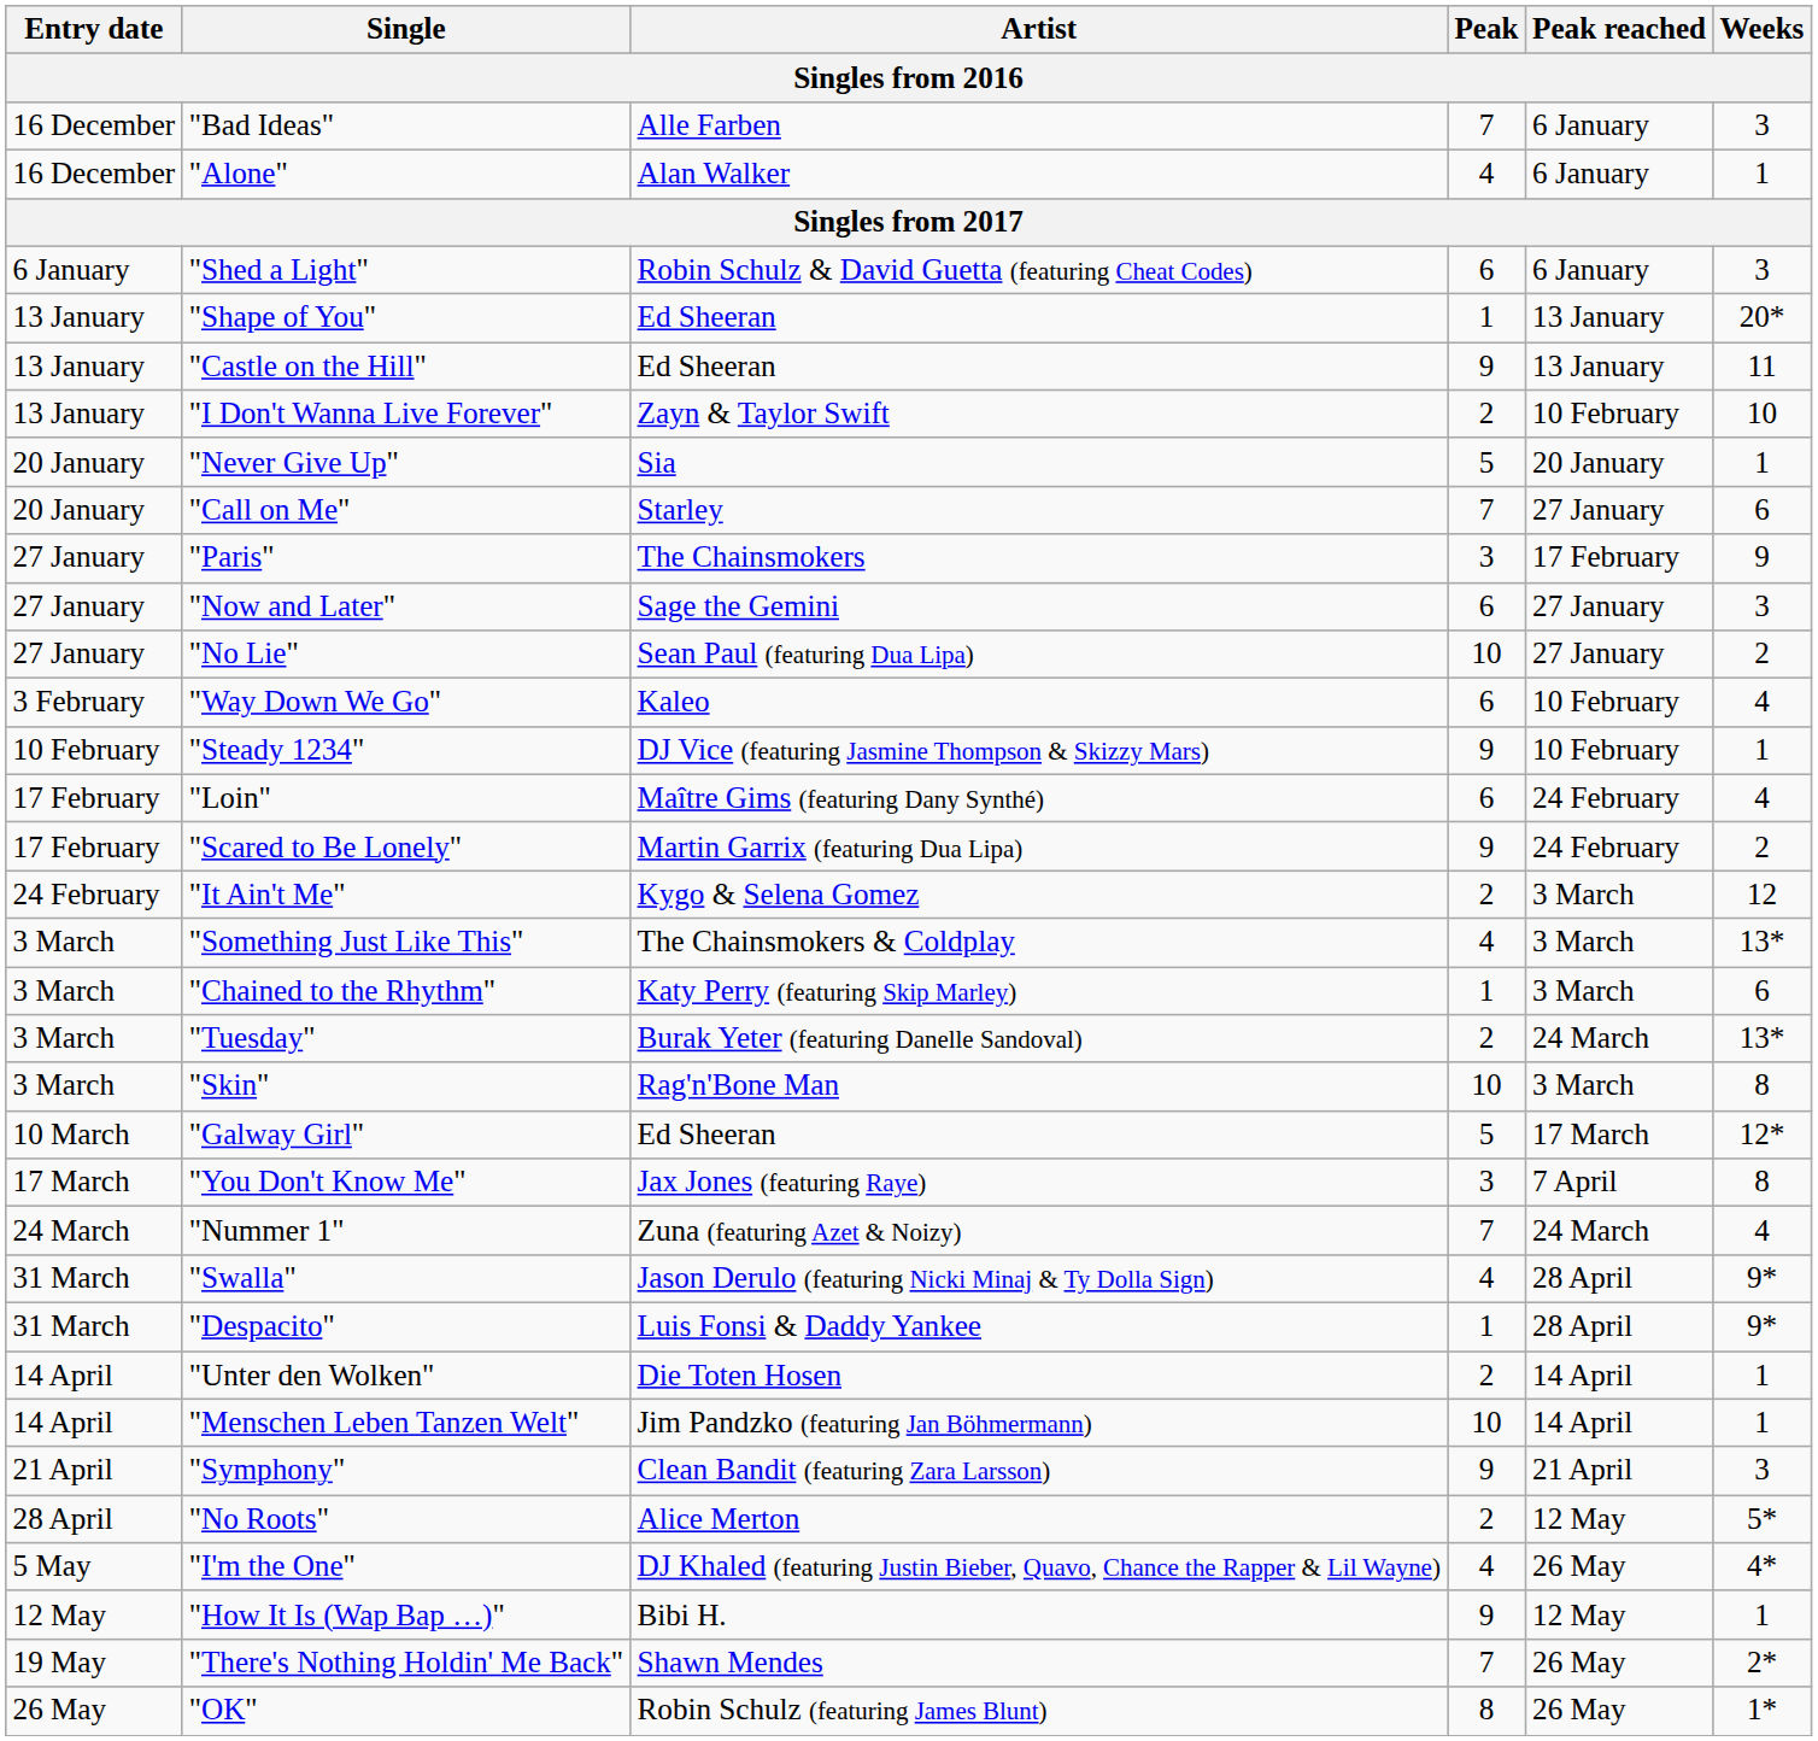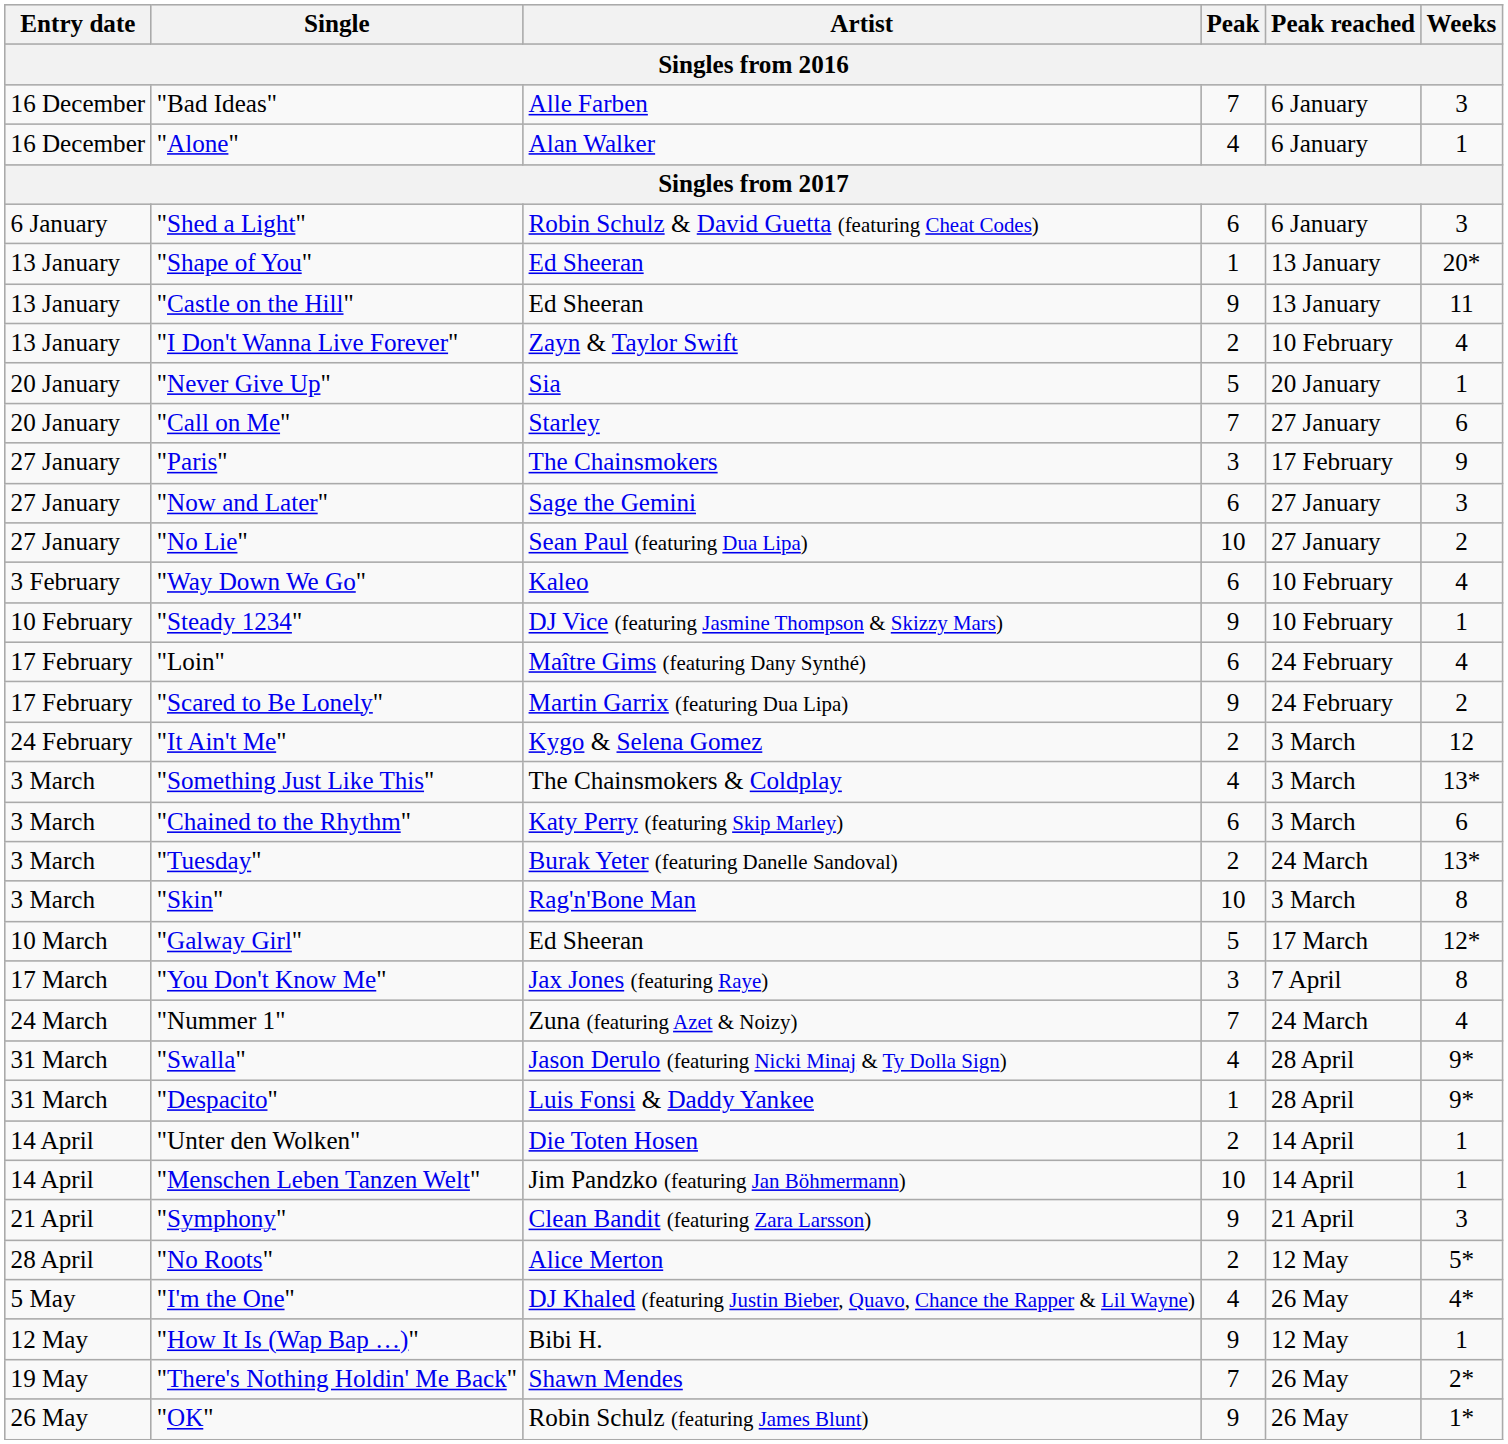"I Don't Wanna Live Forever" | Weeks: 10 -> 4
"Chained to the Rhythm" | Peak: 1 -> 6
"OK" | Peak: 8 -> 9
